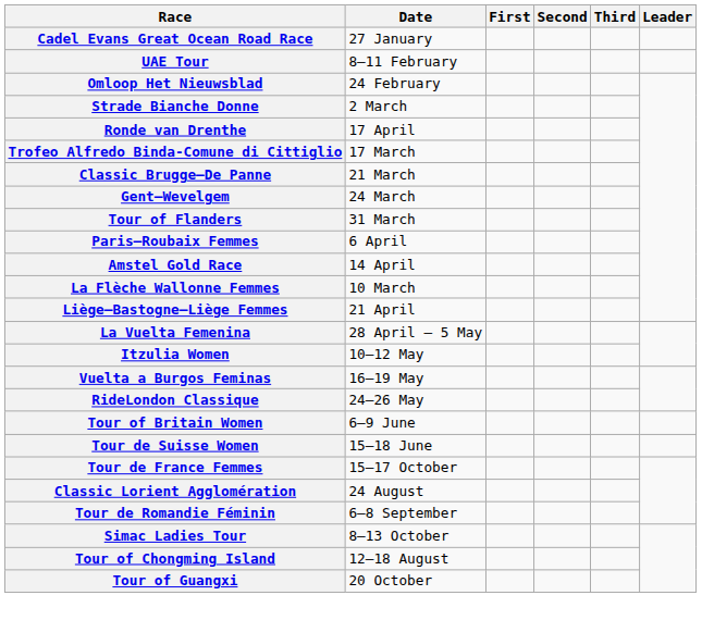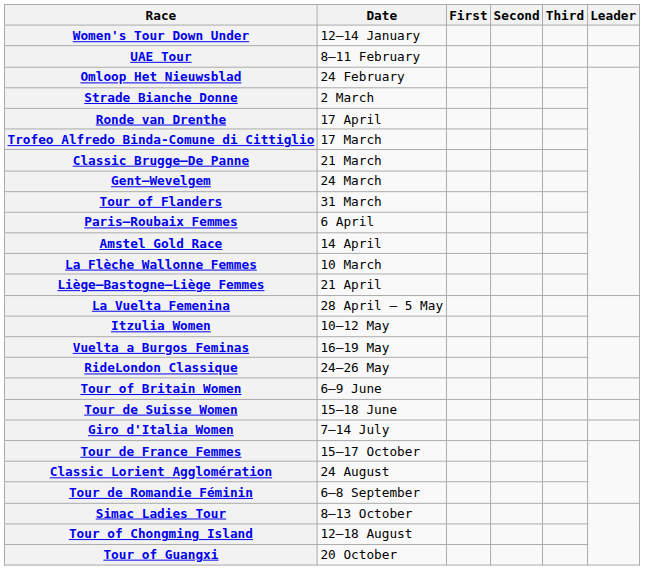+ row: Women's Tour Down Under | 12–14 January
- row: Cadel Evans Great Ocean Road Race | 27 January
+ row: Giro d'Italia Women | 7–14 July
